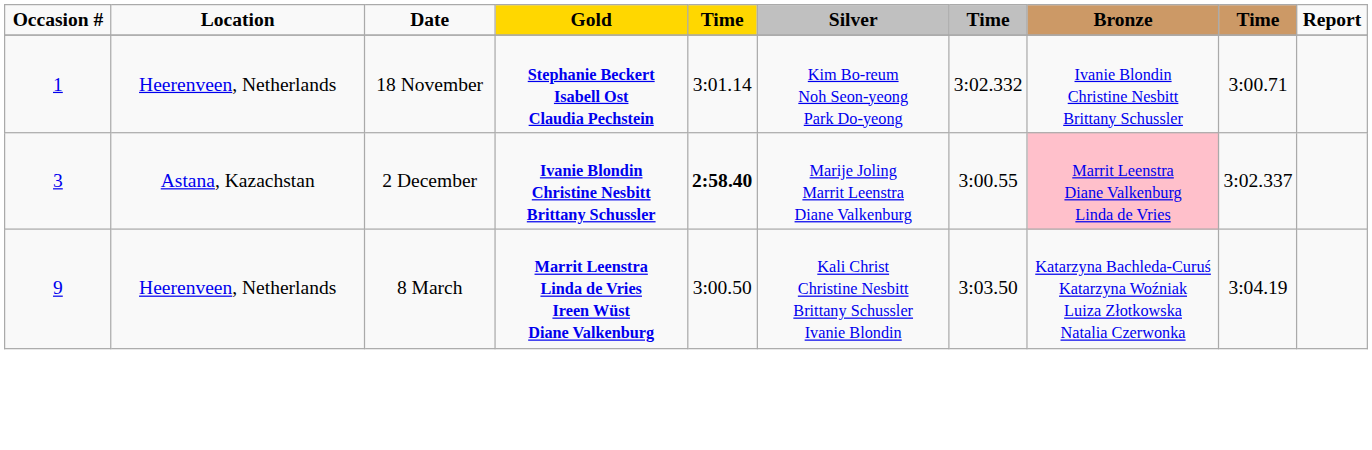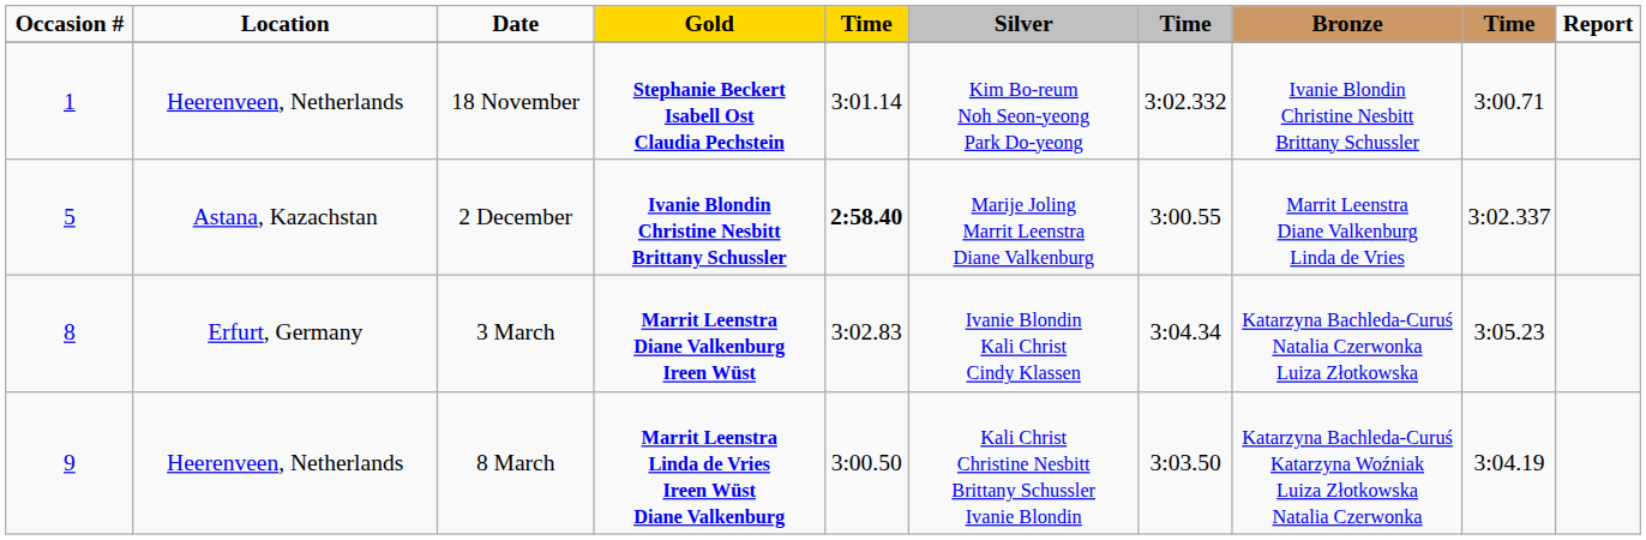2 December | Occasion #: 3 -> 5
2 December | Bronze: pink background -> no background
+ row: 8 | Erfurt, Germany | 3 March | Marrit Leenstra Diane Valkenburg Ireen Wüst | 3:02.83 | Ivanie Blondin Kali Christ Cindy Klassen | 3:04.34 | Katarzyna Bachleda-Curuś Natalia Czerwonka Luiza Złotkowska | 3:05.23
